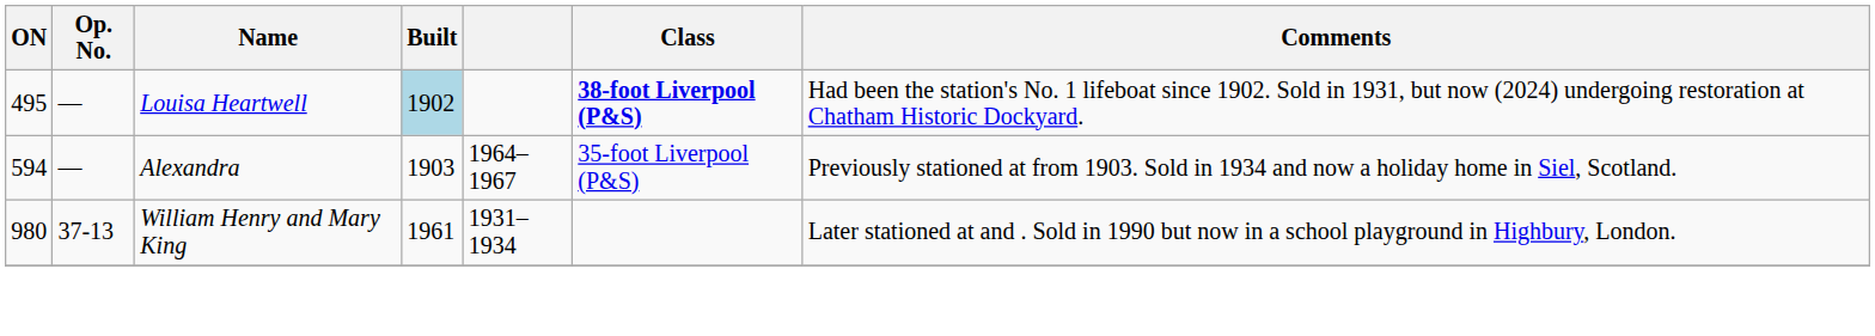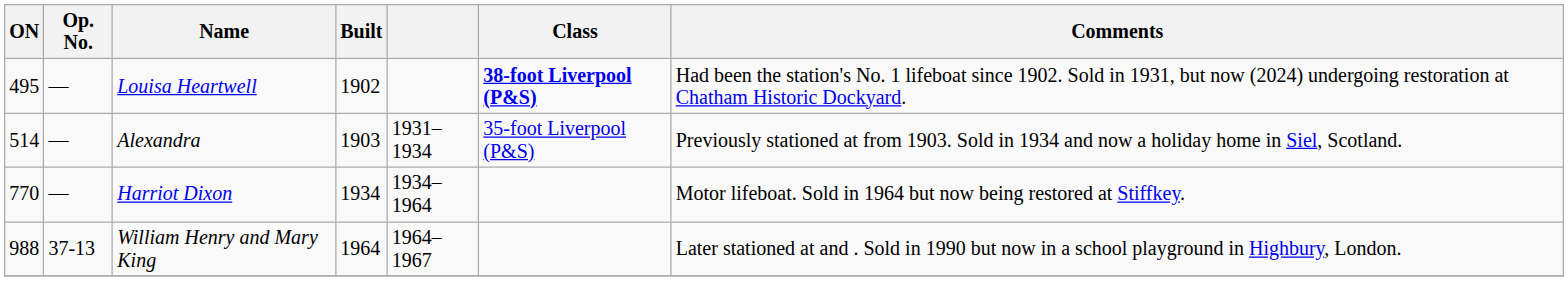Louisa Heartwell | Built: lightblue background -> no background
Alexandra | ON: 594 -> 514
Alexandra | column 5: 1964–1967 -> 1931–1934
+ row: 770 | — | Harriot Dixon | 1934 | 1934–1964 | Motor lifeboat. Sold in 1964 but now being restored at Stiffkey.
William Henry and Mary King | ON: 980 -> 988
William Henry and Mary King | Built: 1961 -> 1964
William Henry and Mary King | column 5: 1931–1934 -> 1964–1967
